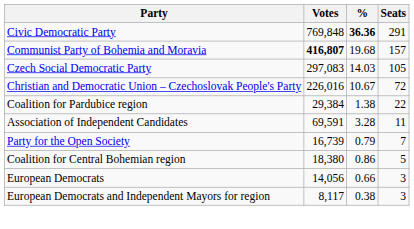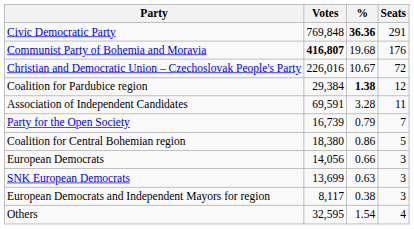Communist Party of Bohemia and Moravia | Seats: 157 -> 176
- row: Czech Social Democratic Party | 297,083 | 14.03 | 105
Coalition for Pardubice region | %: normal -> bold
Coalition for Pardubice region | Seats: 22 -> 12
+ row: SNK European Democrats | 13,699 | 0.63 | 3
+ row: Others | 32,595 | 1.54 | 4
